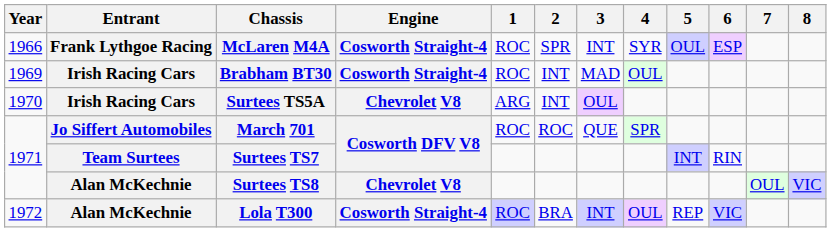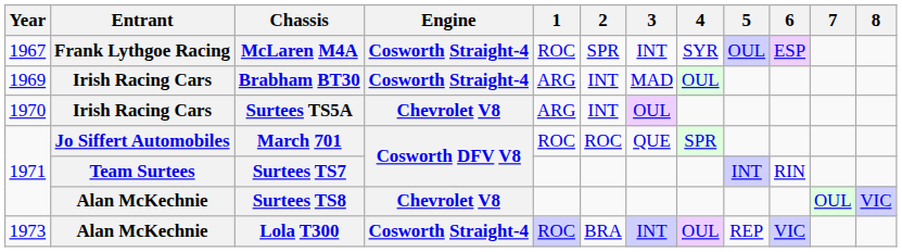McLaren M4A | Year: 1966 -> 1967
Brabham BT30 | 1: ROC -> ARG
Lola T300 | Year: 1972 -> 1973
